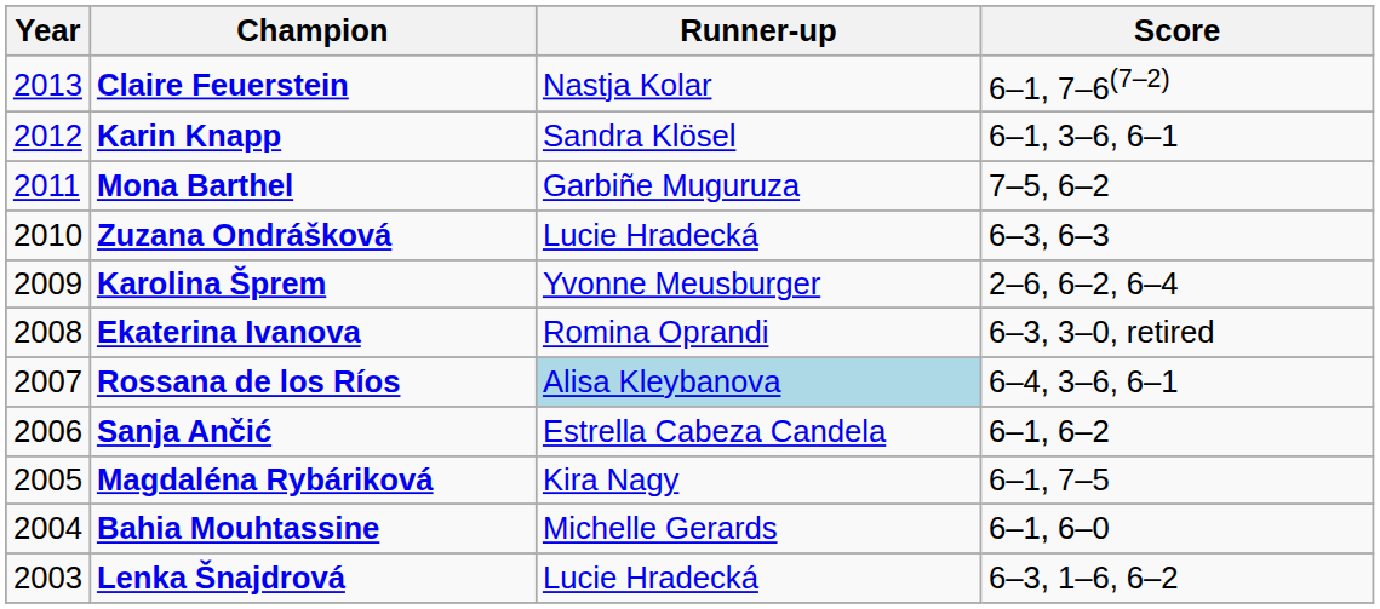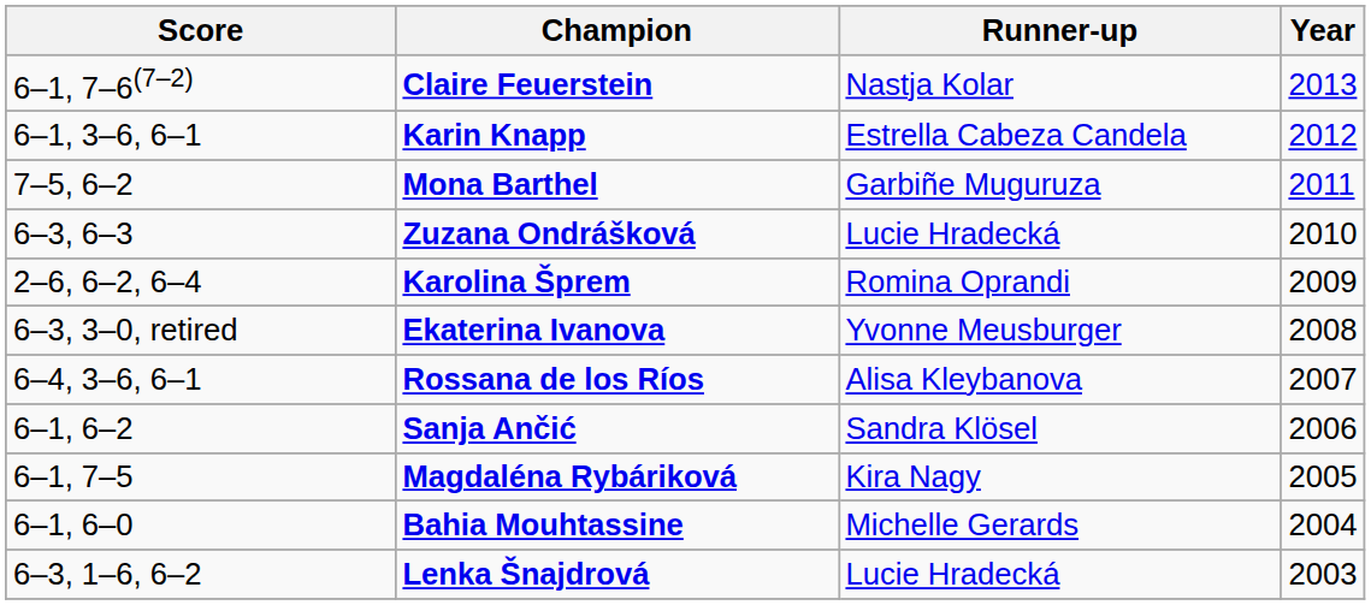columns swapped: Year <-> Score
Karin Knapp | Runner-up: Sandra Klösel -> Estrella Cabeza Candela
Karolina Šprem | Runner-up: Yvonne Meusburger -> Romina Oprandi
Ekaterina Ivanova | Runner-up: Romina Oprandi -> Yvonne Meusburger
Rossana de los Ríos | Runner-up: lightblue background -> no background
Sanja Ančić | Runner-up: Estrella Cabeza Candela -> Sandra Klösel
